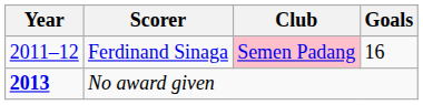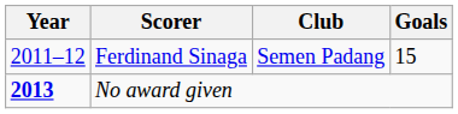Ferdinand Sinaga | Club: pink background -> no background
Ferdinand Sinaga | Goals: 16 -> 15
